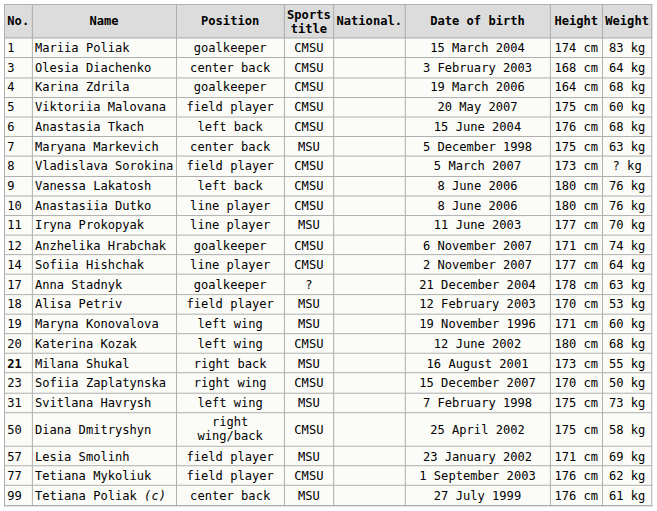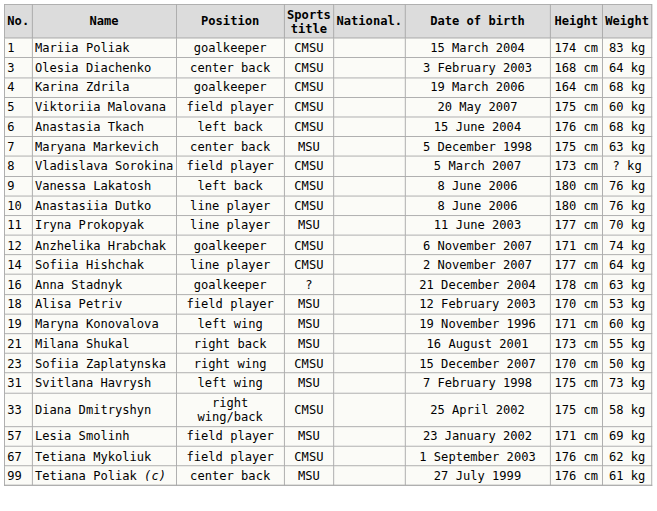Anna Stadnyk | No.: 17 -> 16
- row: 20 | Katerina Kozak | left wing | CMSU | 12 June 2002 | 180 cm | 68 kg
Milana Shukal | No.: bold -> normal
Diana Dmitryshyn | No.: 50 -> 33
Tetiana Mykoliuk | No.: 77 -> 67
